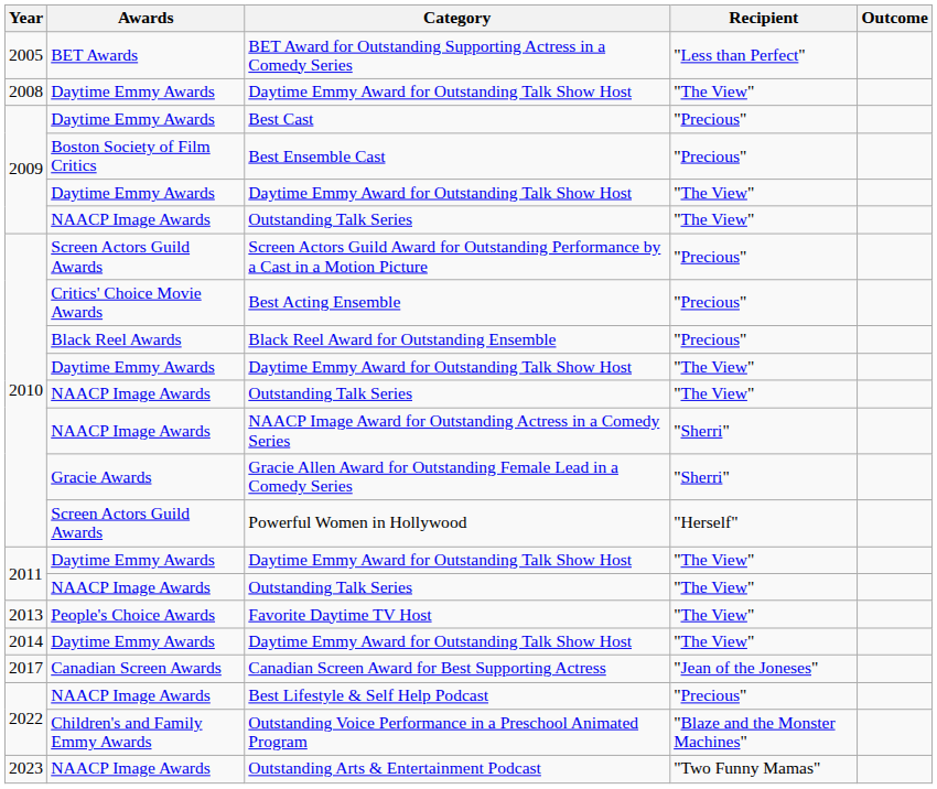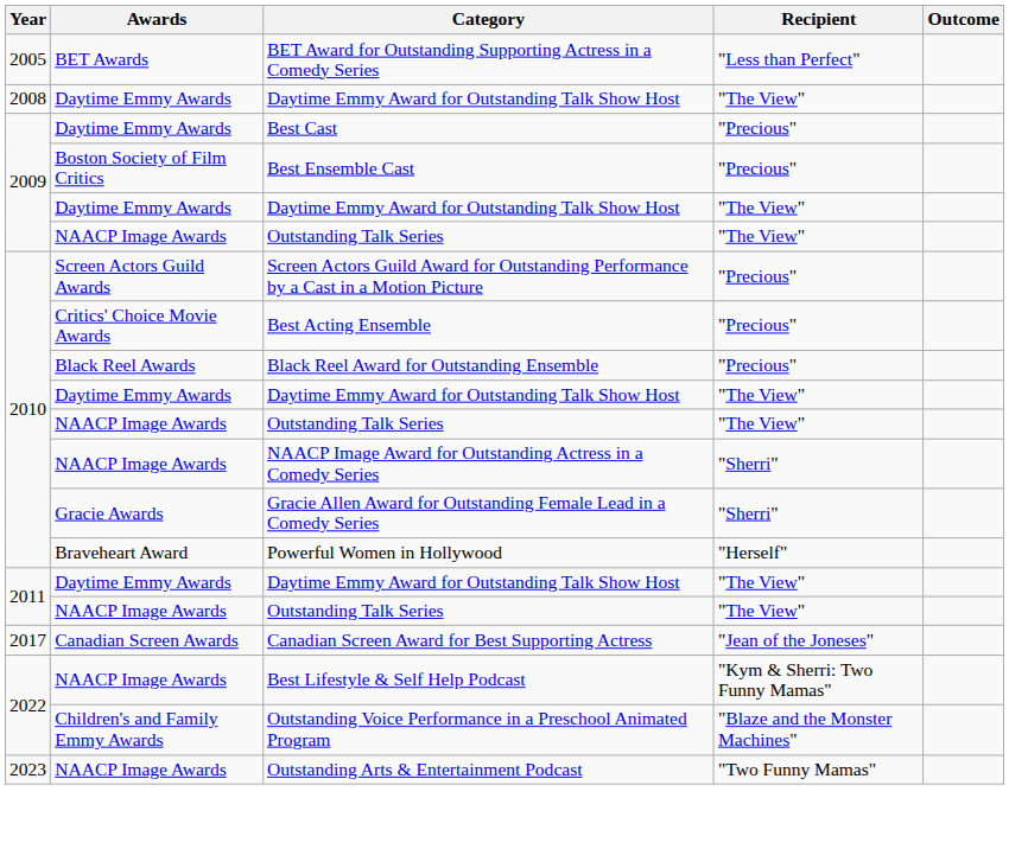Powerful Women in Hollywood | Awards: Screen Actors Guild Awards -> Braveheart Award
- row: 2013 | People's Choice Awards | Favorite Daytime TV Host | "The View"
- row: 2014 | Daytime Emmy Awards | Daytime Emmy Award for Outstanding Talk Show Host | "The View"
Best Lifestyle & Self Help Podcast | Recipient: "Precious" -> "Kym & Sherri: Two Funny Mamas"
